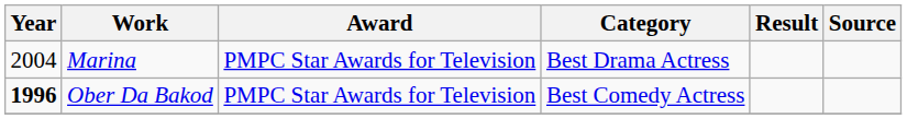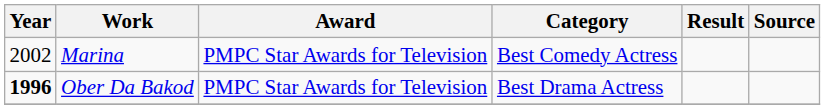Marina | Year: 2004 -> 2002
Marina | Category: Best Drama Actress -> Best Comedy Actress
Ober Da Bakod | Category: Best Comedy Actress -> Best Drama Actress
